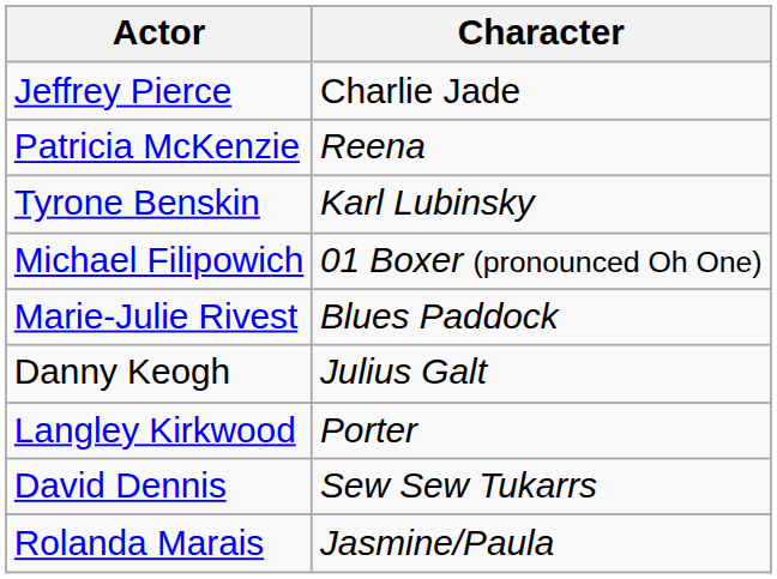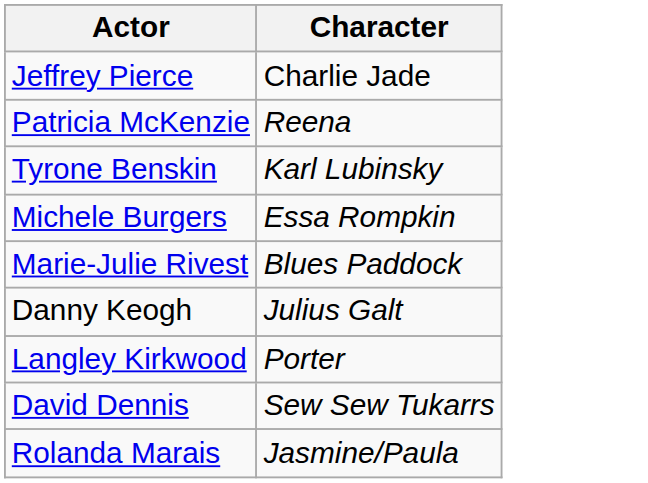- row: Michael Filipowich | 01 Boxer (pronounced Oh One)
+ row: Michele Burgers | Essa Rompkin
